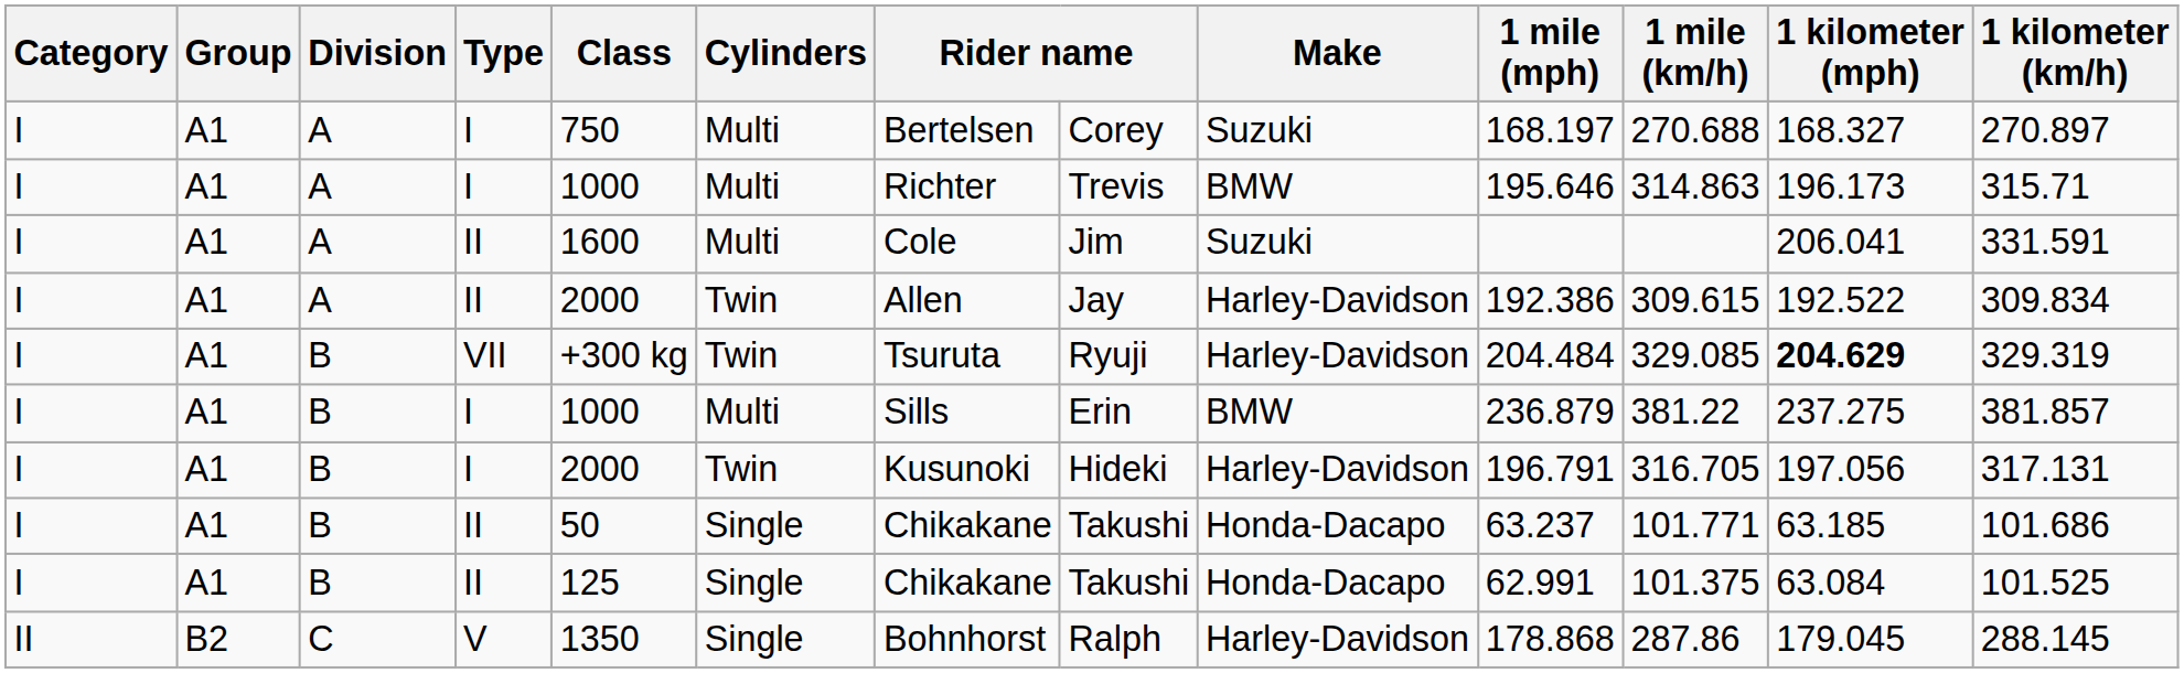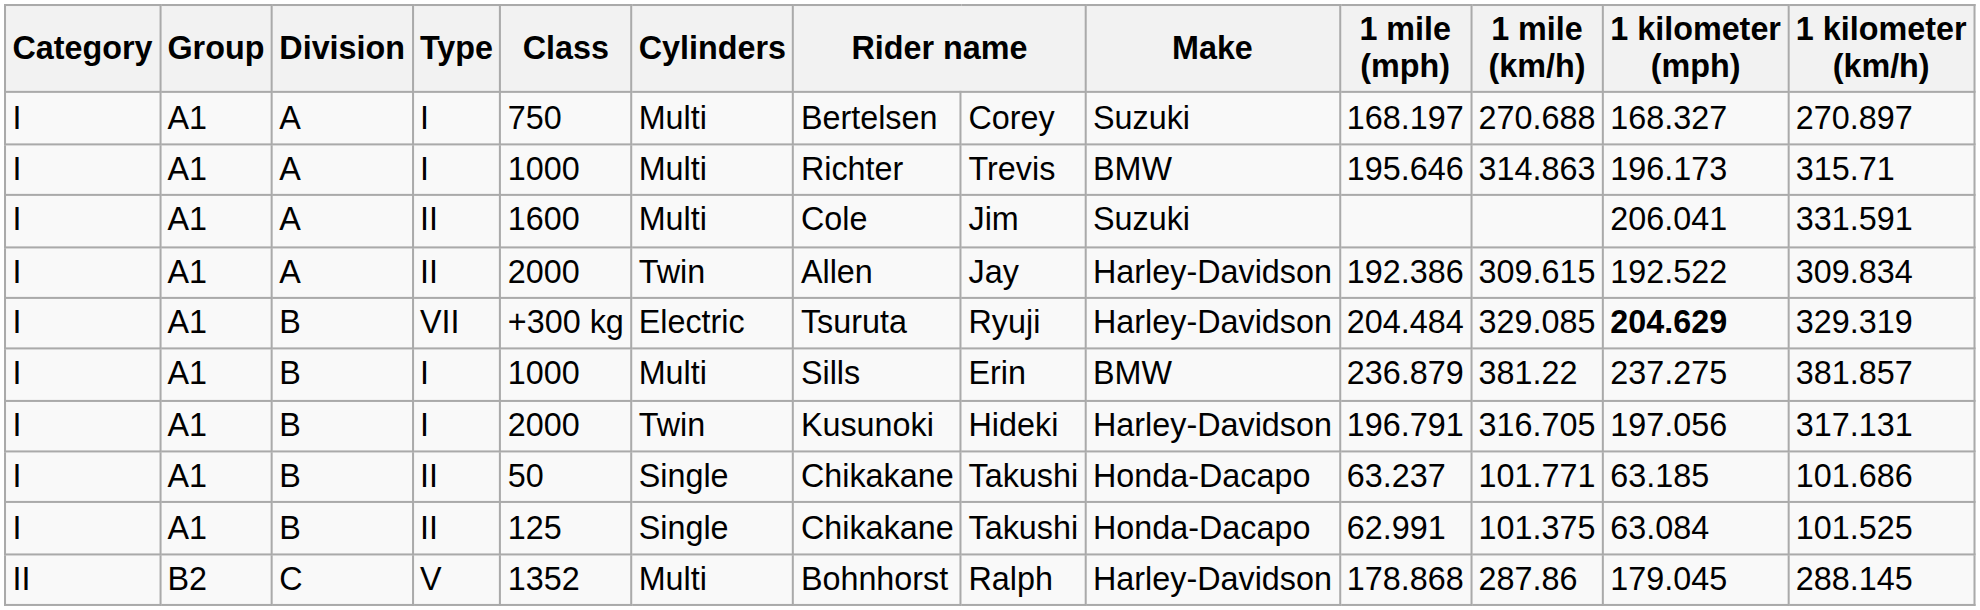VII | Cylinders: Twin -> Electric
V | Class: 1350 -> 1352
V | Cylinders: Single -> Multi
